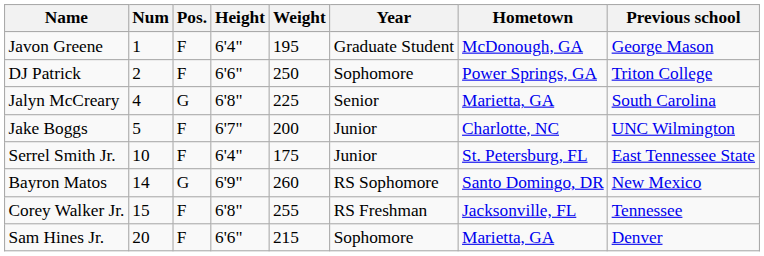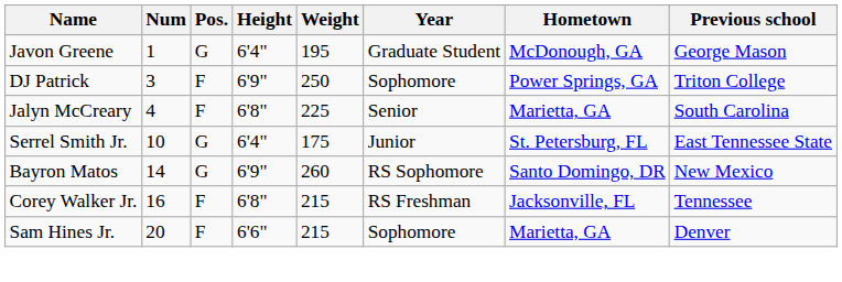Javon Greene | Pos.: F -> G
DJ Patrick | Num: 2 -> 3
DJ Patrick | Height: 6'6" -> 6'9"
Jalyn McCreary | Pos.: G -> F
- row: Jake Boggs | 5 | F | 6'7" | 200 | Junior | Charlotte, NC | UNC Wilmington
Serrel Smith Jr. | Pos.: F -> G
Corey Walker Jr. | Num: 15 -> 16
Corey Walker Jr. | Weight: 255 -> 215
